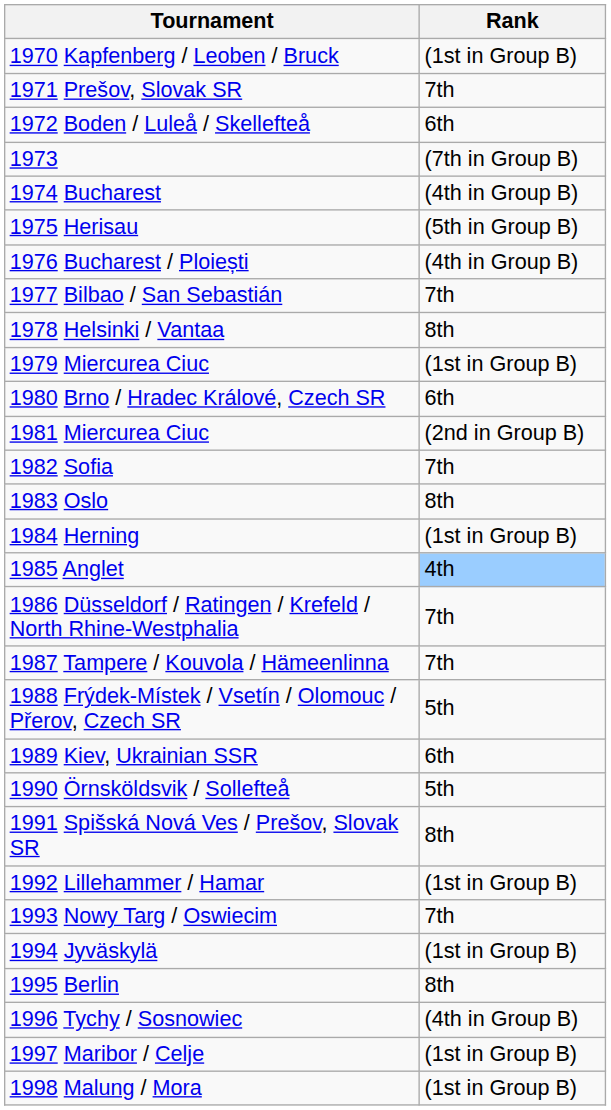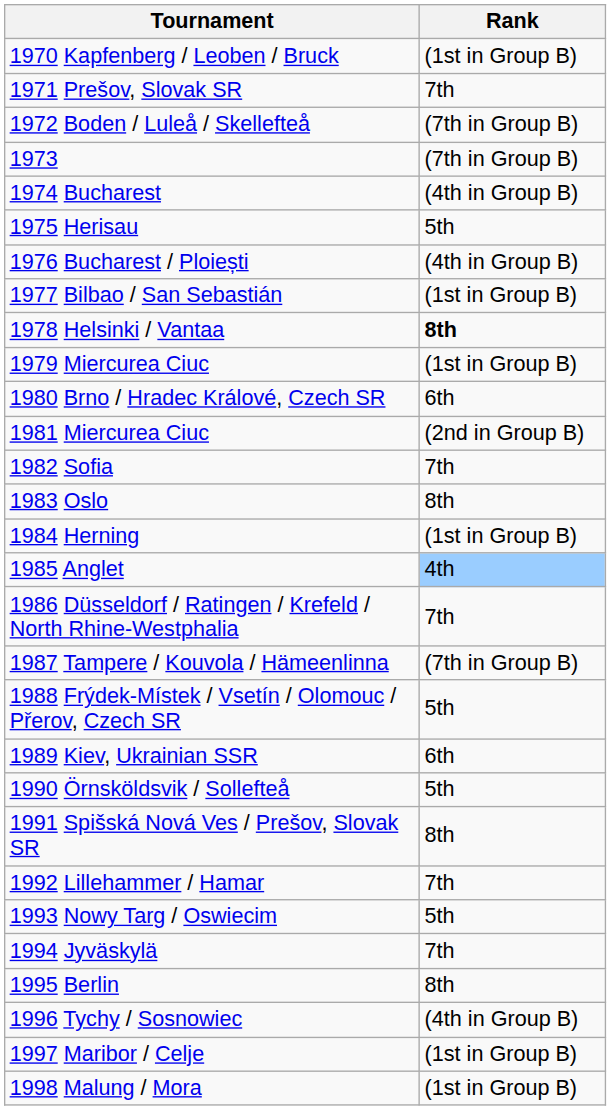1972 Boden / Luleå / Skellefteå | Rank: 6th -> (7th in Group B)
1975 Herisau | Rank: (5th in Group B) -> 5th
1977 Bilbao / San Sebastián | Rank: 7th -> (1st in Group B)
1978 Helsinki / Vantaa | Rank: normal -> bold
1987 Tampere / Kouvola / Hämeenlinna | Rank: 7th -> (7th in Group B)
1992 Lillehammer / Hamar | Rank: (1st in Group B) -> 7th
1993 Nowy Targ / Oswiecim | Rank: 7th -> 5th
1994 Jyväskylä | Rank: (1st in Group B) -> 7th
